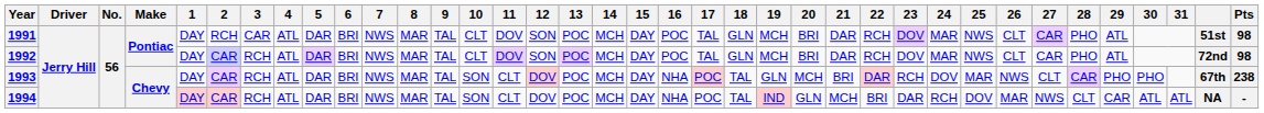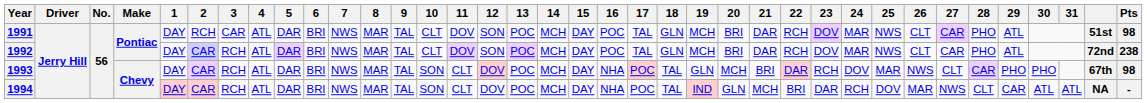1992 | Pts: 98 -> 238
1993 | Pts: 238 -> 98
